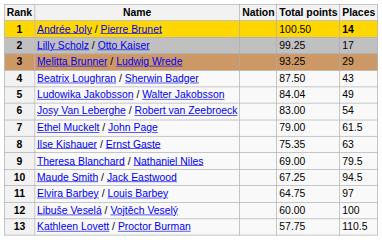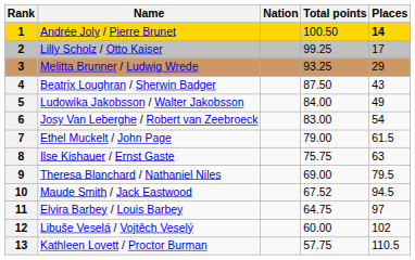Ludowika Jakobsson / Walter Jakobsson | Total points: 84.04 -> 84.00
Ilse Kishauer / Ernst Gaste | Total points: 75.35 -> 75.75
Maude Smith / Jack Eastwood | Total points: 67.25 -> 67.52
Libuše Veselá / Vojtěch Veselý | Places: 100 -> 102
